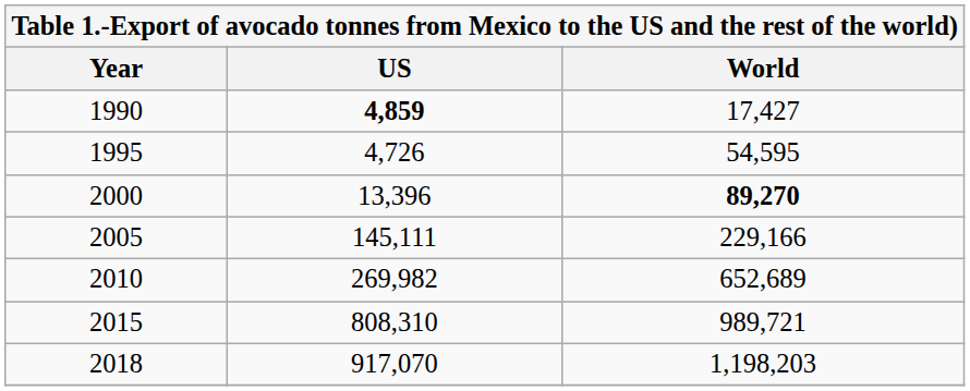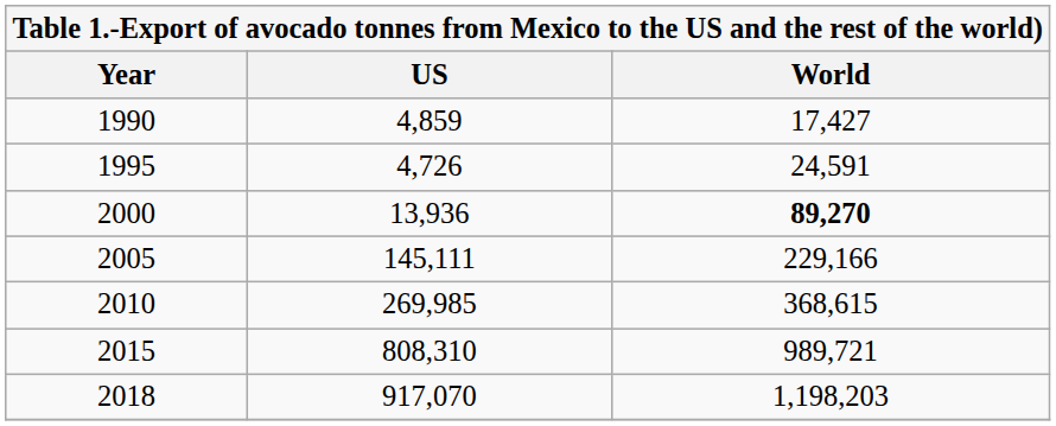1990 | US: bold -> normal
1995 | World: 54,595 -> 24,591
2000 | US: 13,396 -> 13,936
2010 | US: 269,982 -> 269,985
2010 | World: 652,689 -> 368,615
